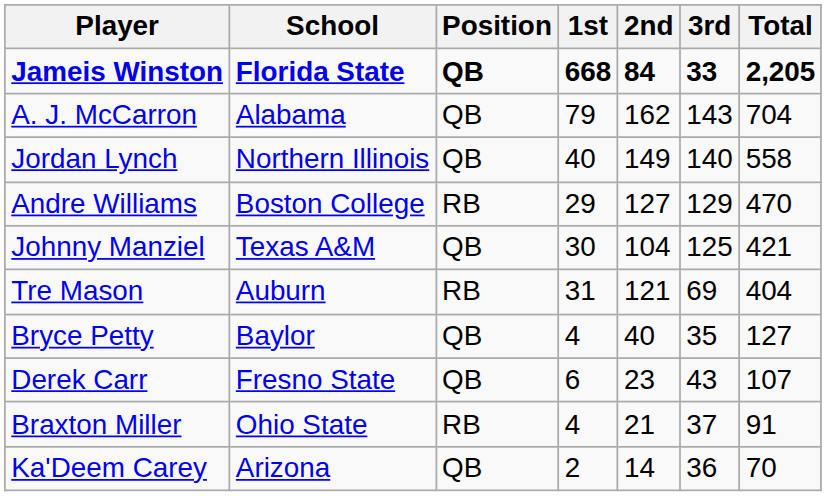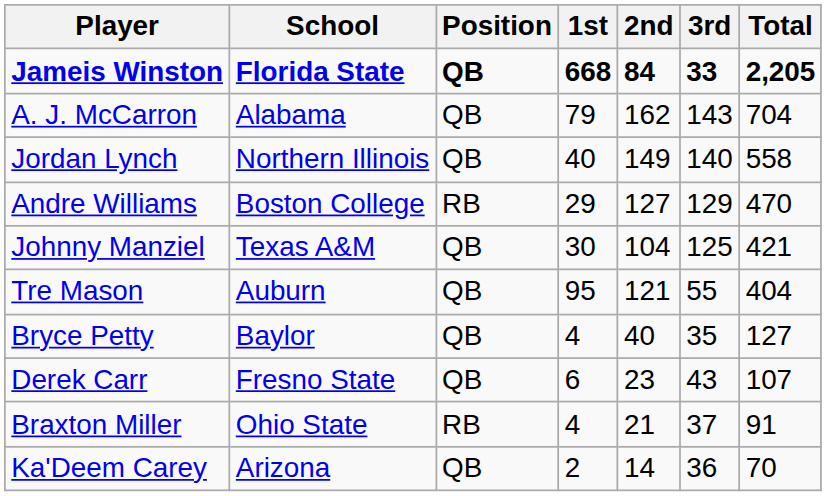Tre Mason | Position: RB -> QB
Tre Mason | 1st: 31 -> 95
Tre Mason | 3rd: 69 -> 55
